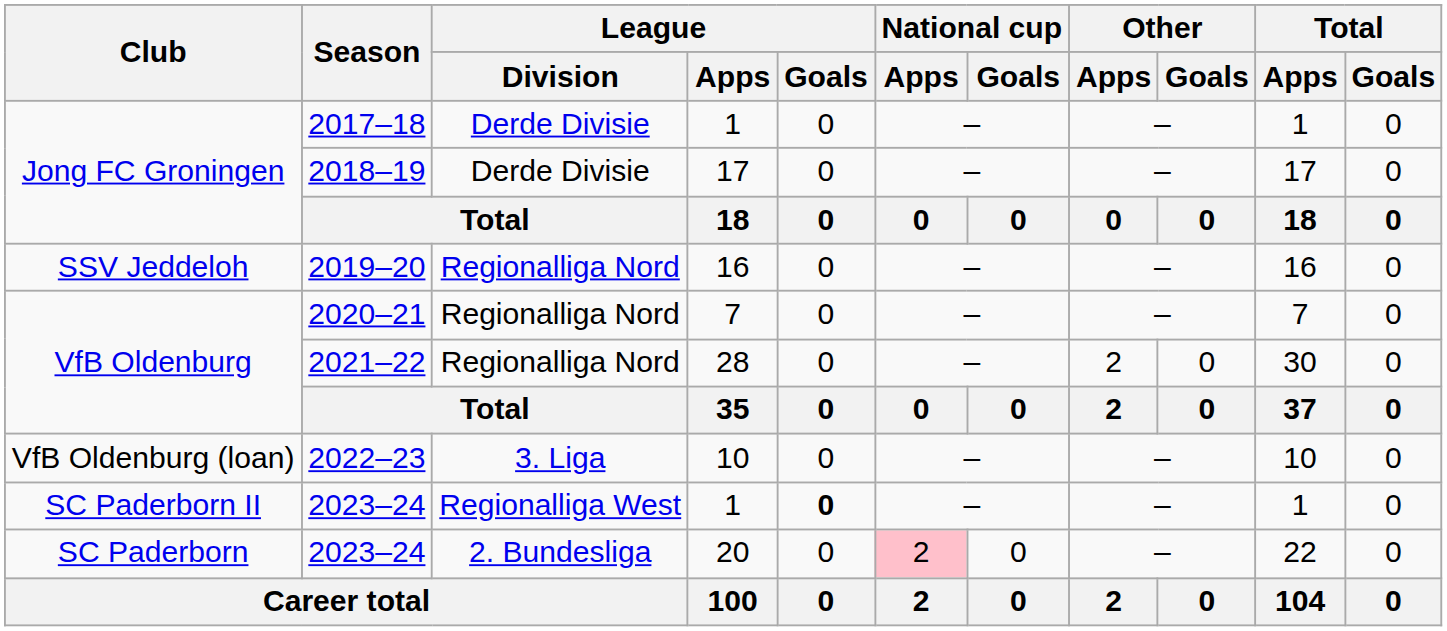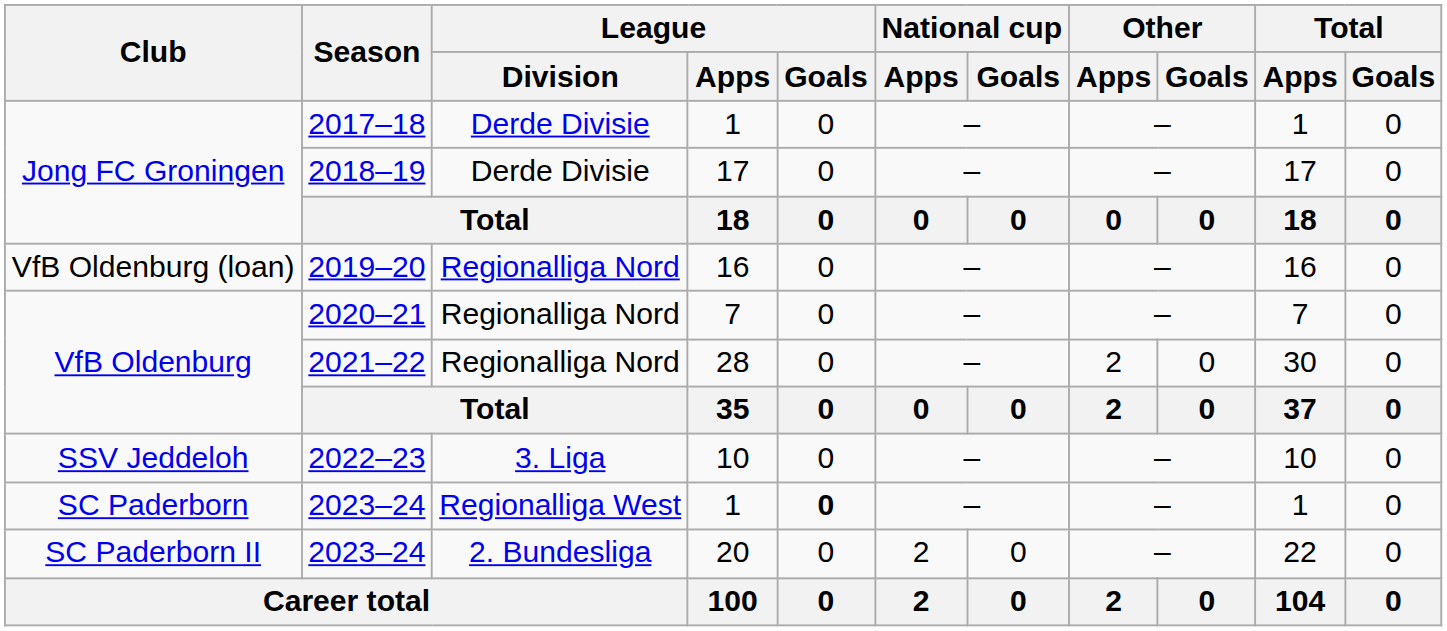2019–20 | Club: SSV Jeddeloh -> VfB Oldenburg (loan)
2022–23 | Club: VfB Oldenburg (loan) -> SSV Jeddeloh
2023–24 / 1 | Club: SC Paderborn II -> SC Paderborn
2023–24 / 20 | Club: SC Paderborn -> SC Paderborn II
2023–24 / 20 | National cup / Apps: pink background -> no background
